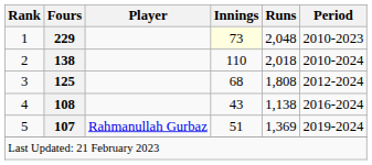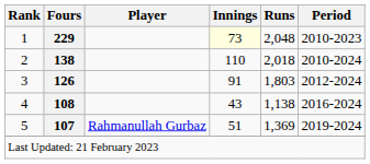3 | Fours: 125 -> 126
3 | Innings: 68 -> 91
3 | Runs: 1,808 -> 1,803
